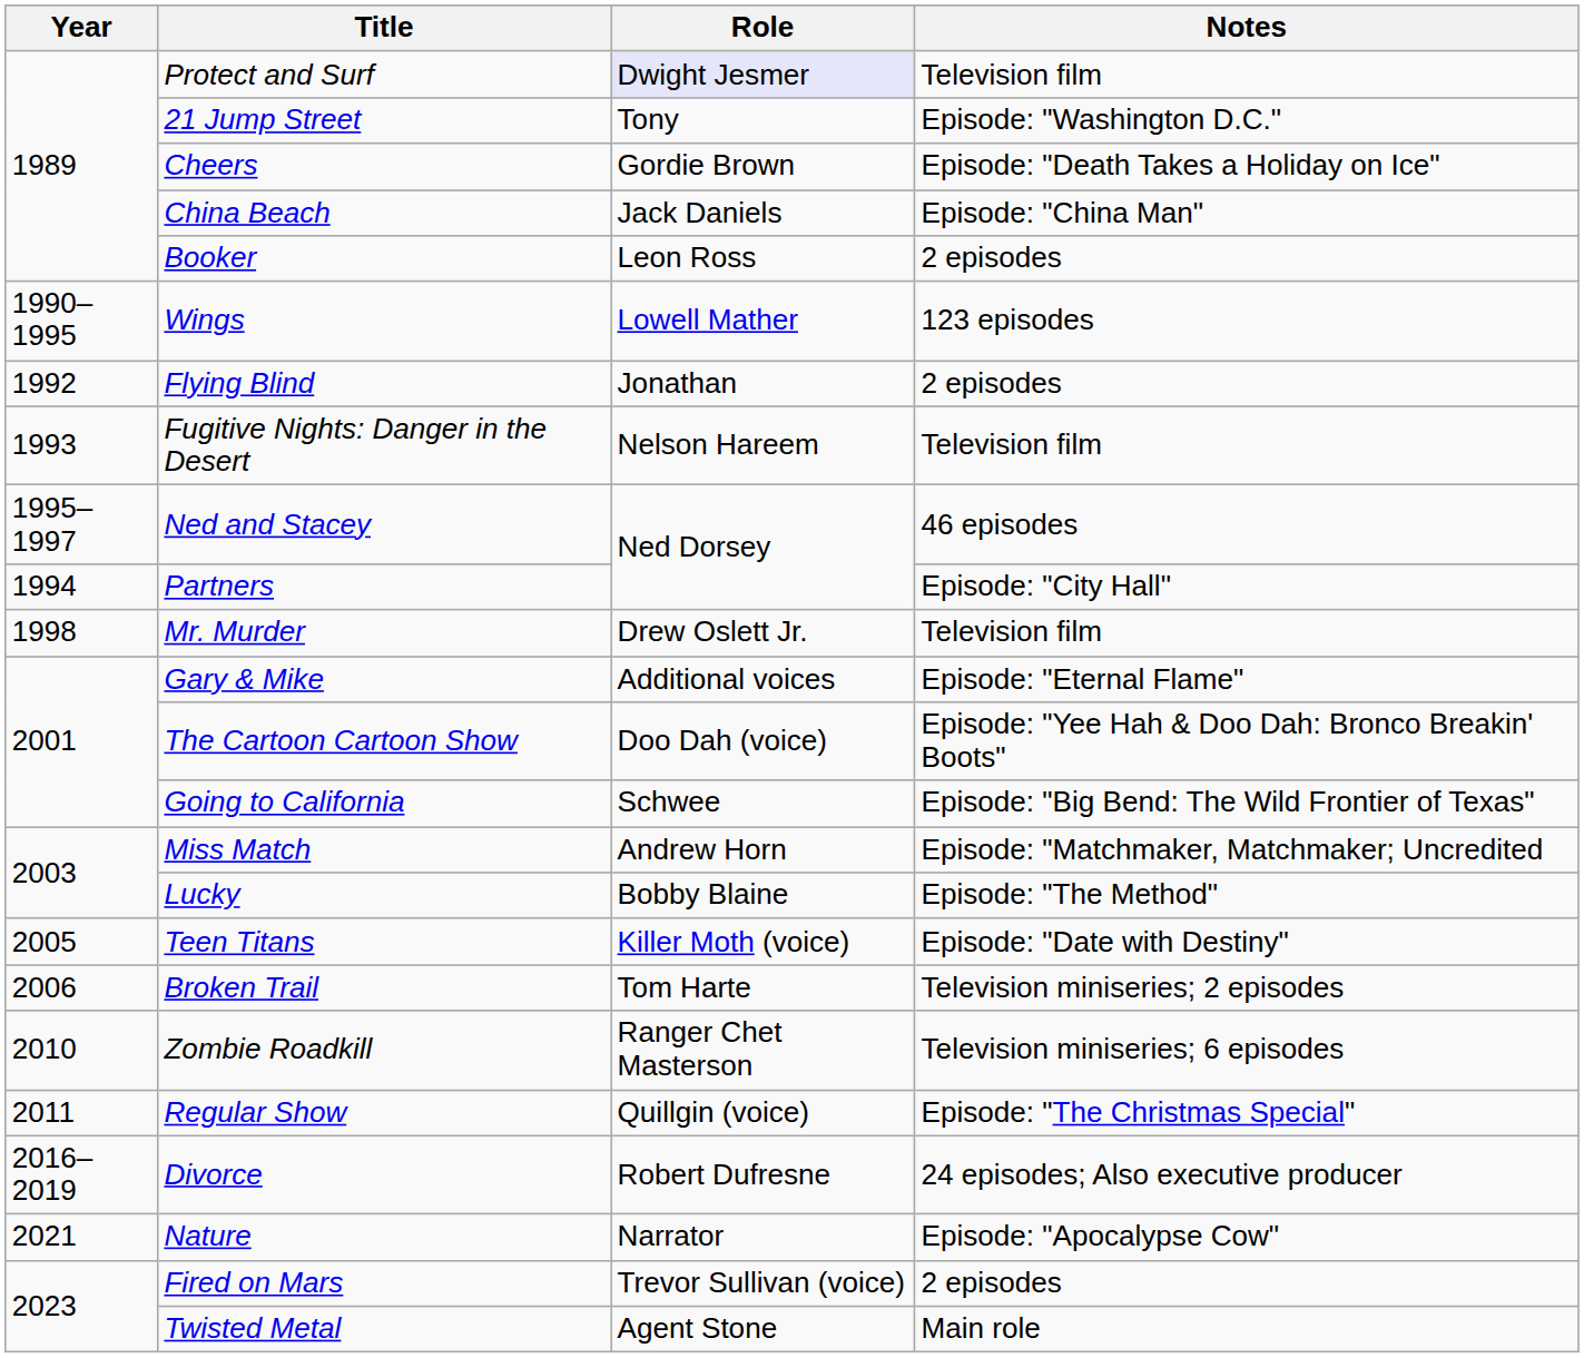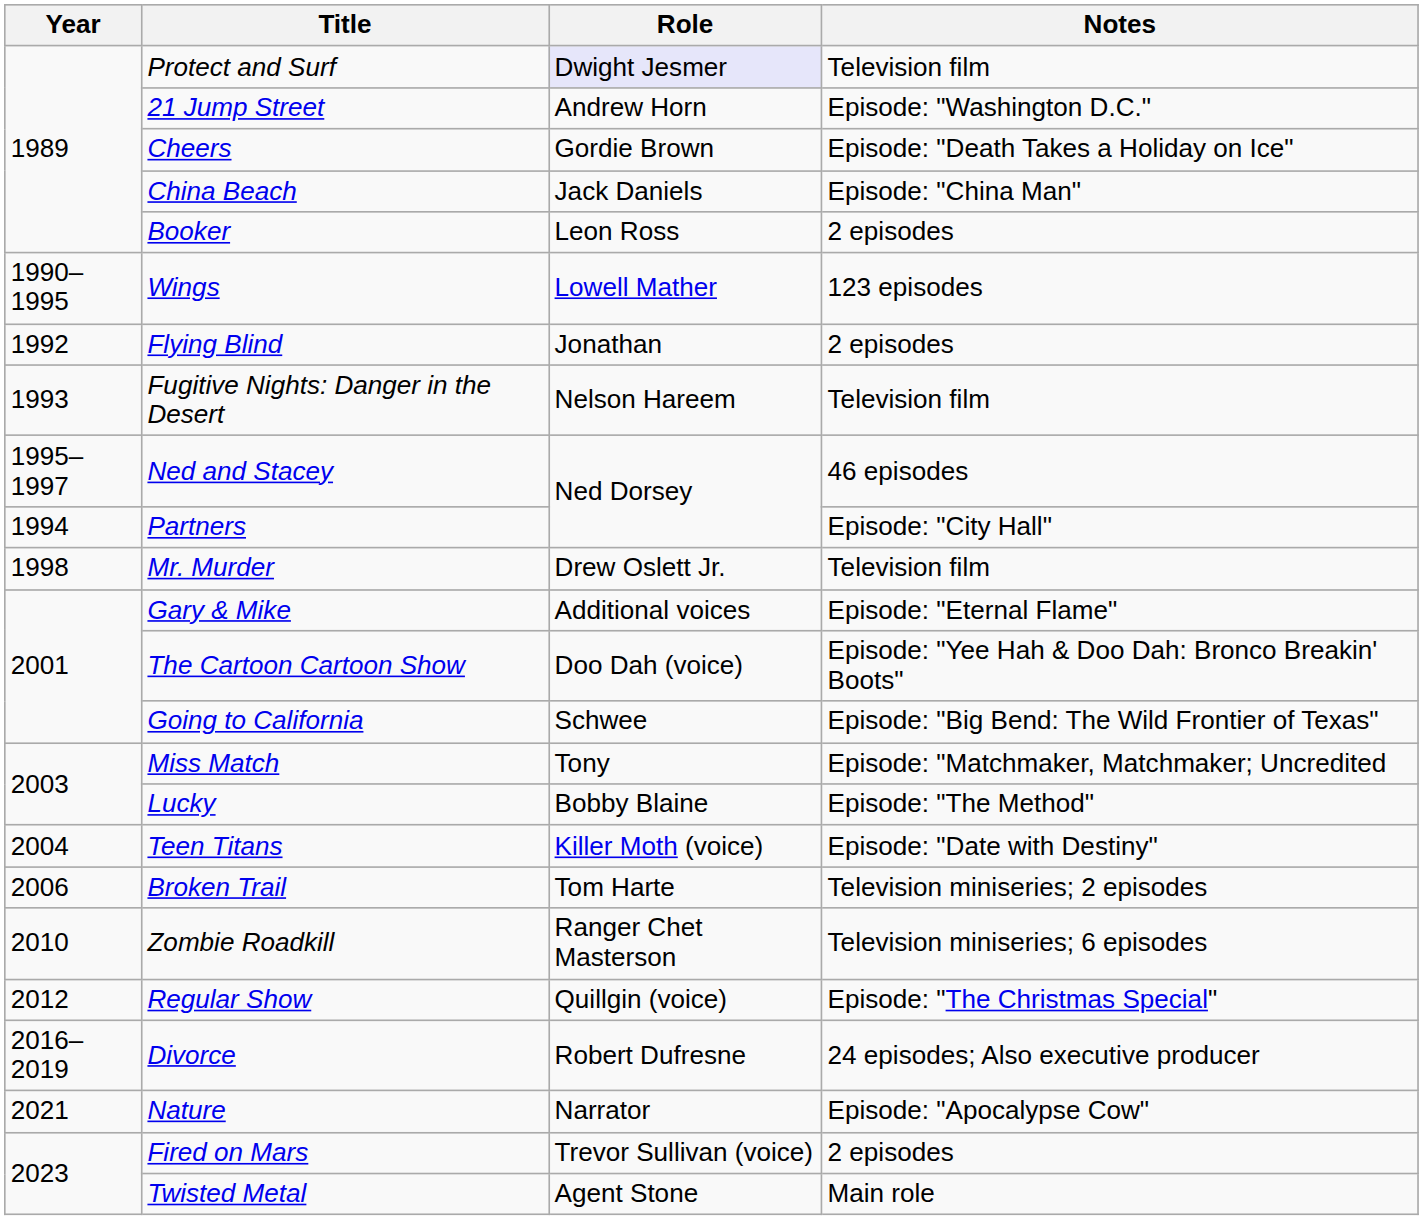21 Jump Street | Role: Tony -> Andrew Horn
Miss Match | Role: Andrew Horn -> Tony
Teen Titans | Year: 2005 -> 2004
Regular Show | Year: 2011 -> 2012
